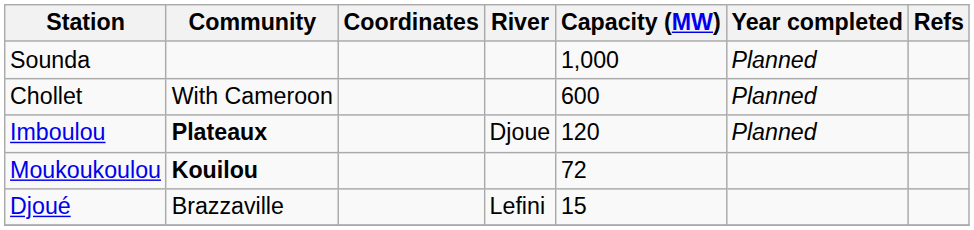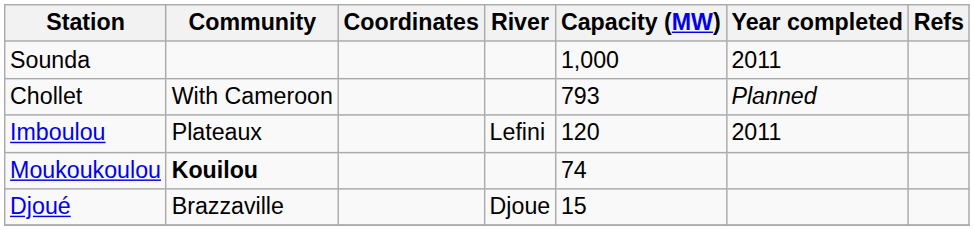Sounda | Year completed: Planned -> 2011
Chollet | Capacity (MW): 600 -> 793
Imboulou | Community: bold -> normal
Imboulou | River: Djoue -> Lefini
Imboulou | Year completed: Planned -> 2011
Moukoukoulou | Capacity (MW): 72 -> 74
Djoué | River: Lefini -> Djoue
